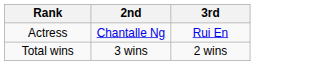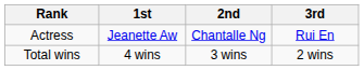+ column: 1st | Jeanette Aw | 4 wins
